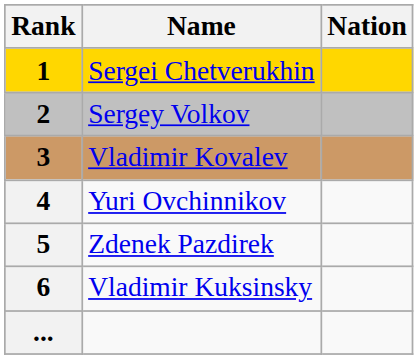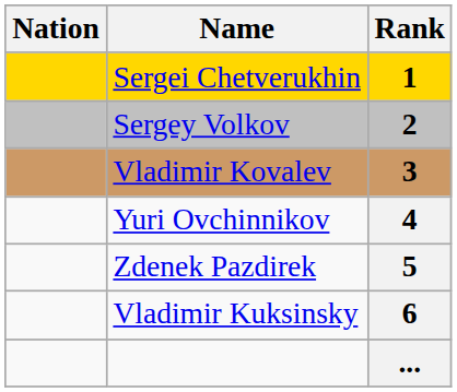columns swapped: Rank <-> Nation
